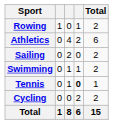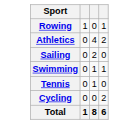- column: Total | 2 | 6 | 2 | 2 | 1 | 2 | 15
Tennis | column 4: bold -> normal
